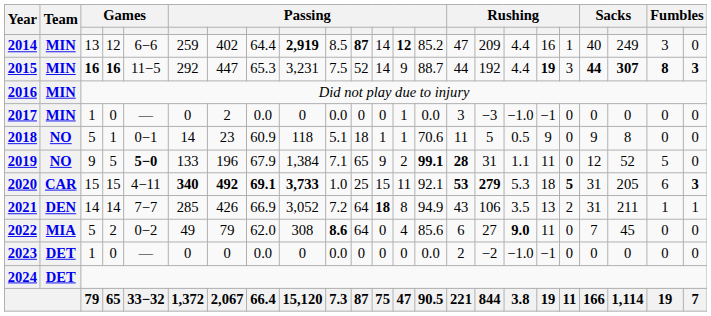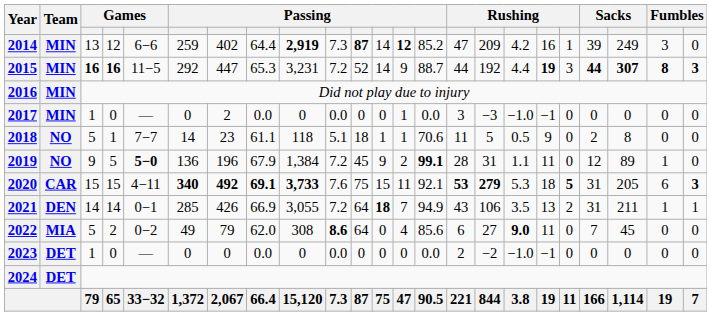2014 | column 10: 8.5 -> 7.3
2014 | column 17: 4.4 -> 4.2
2014 | column 20: 40 -> 39
2015 | column 10: 7.5 -> 7.2
2018 | column 5: 0−1 -> 7−7
2018 | column 8: 60.9 -> 61.1
2018 | column 20: 9 -> 2
2019 | column 6: 133 -> 136
2019 | column 10: 7.1 -> 7.2
2019 | column 11: 65 -> 45
2019 | column 15: bold -> normal
2019 | column 21: 52 -> 89
2019 | column 22: 5 -> 1
2020 | column 10: 1.0 -> 7.6
2020 | column 11: 25 -> 75
2021 | column 5: 7−7 -> 0−1
2021 | column 9: 3,052 -> 3,055
2021 | column 13: 8 -> 7
